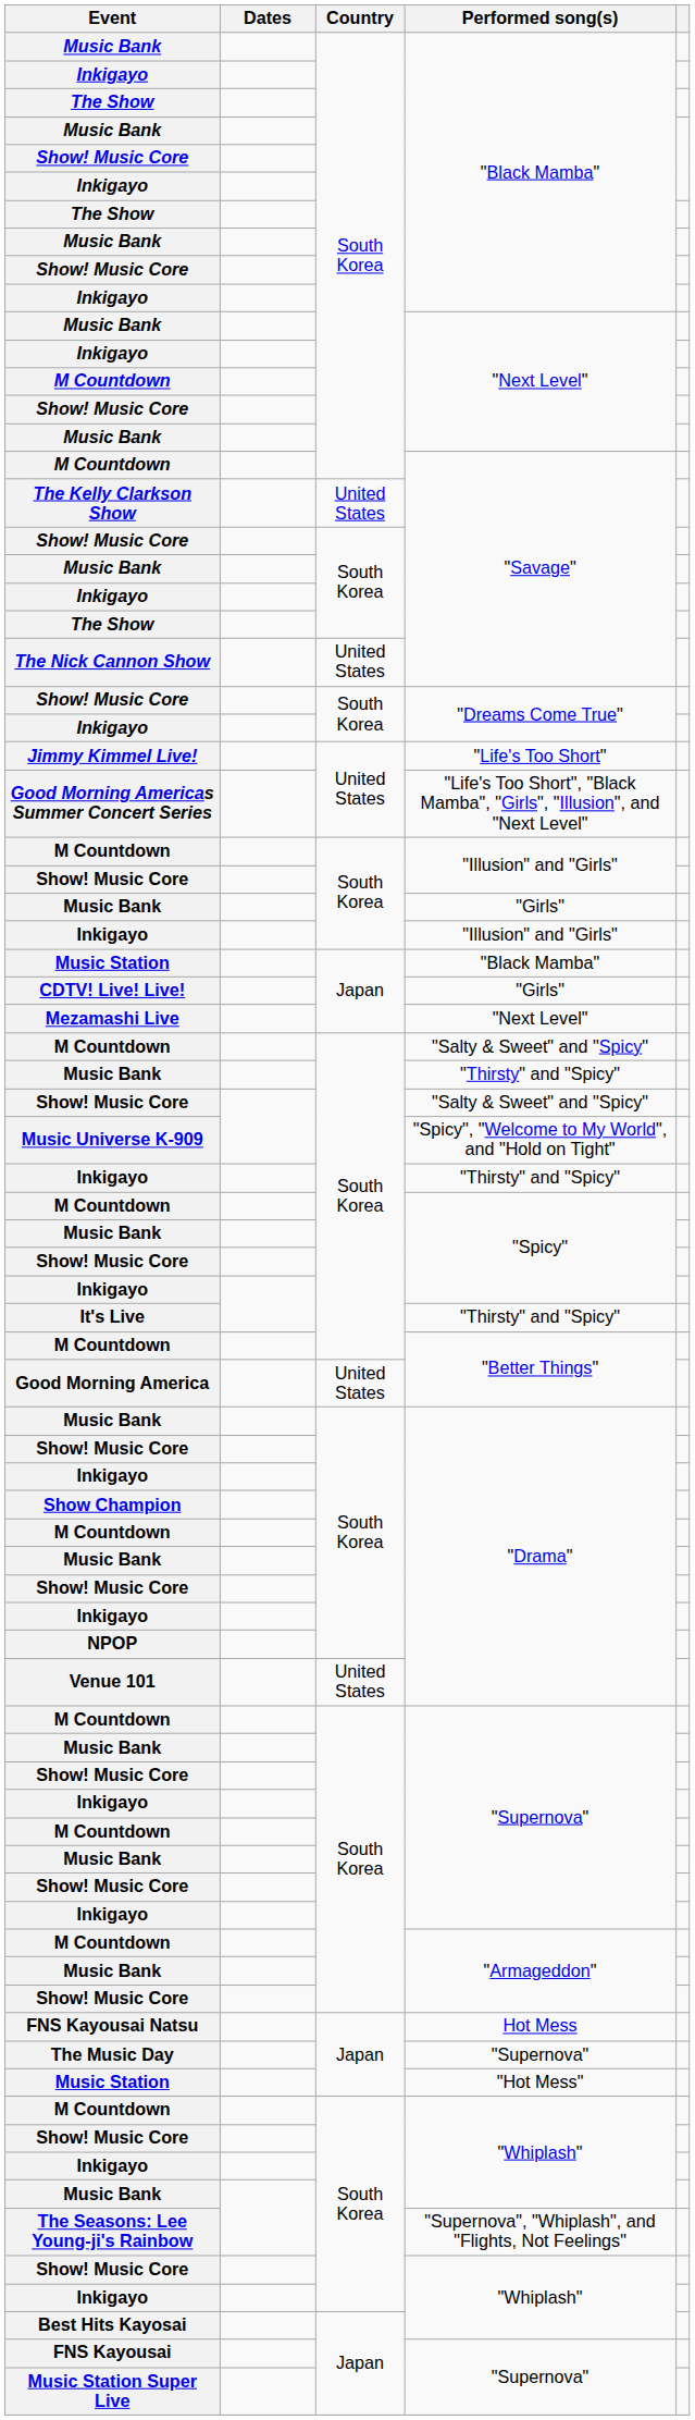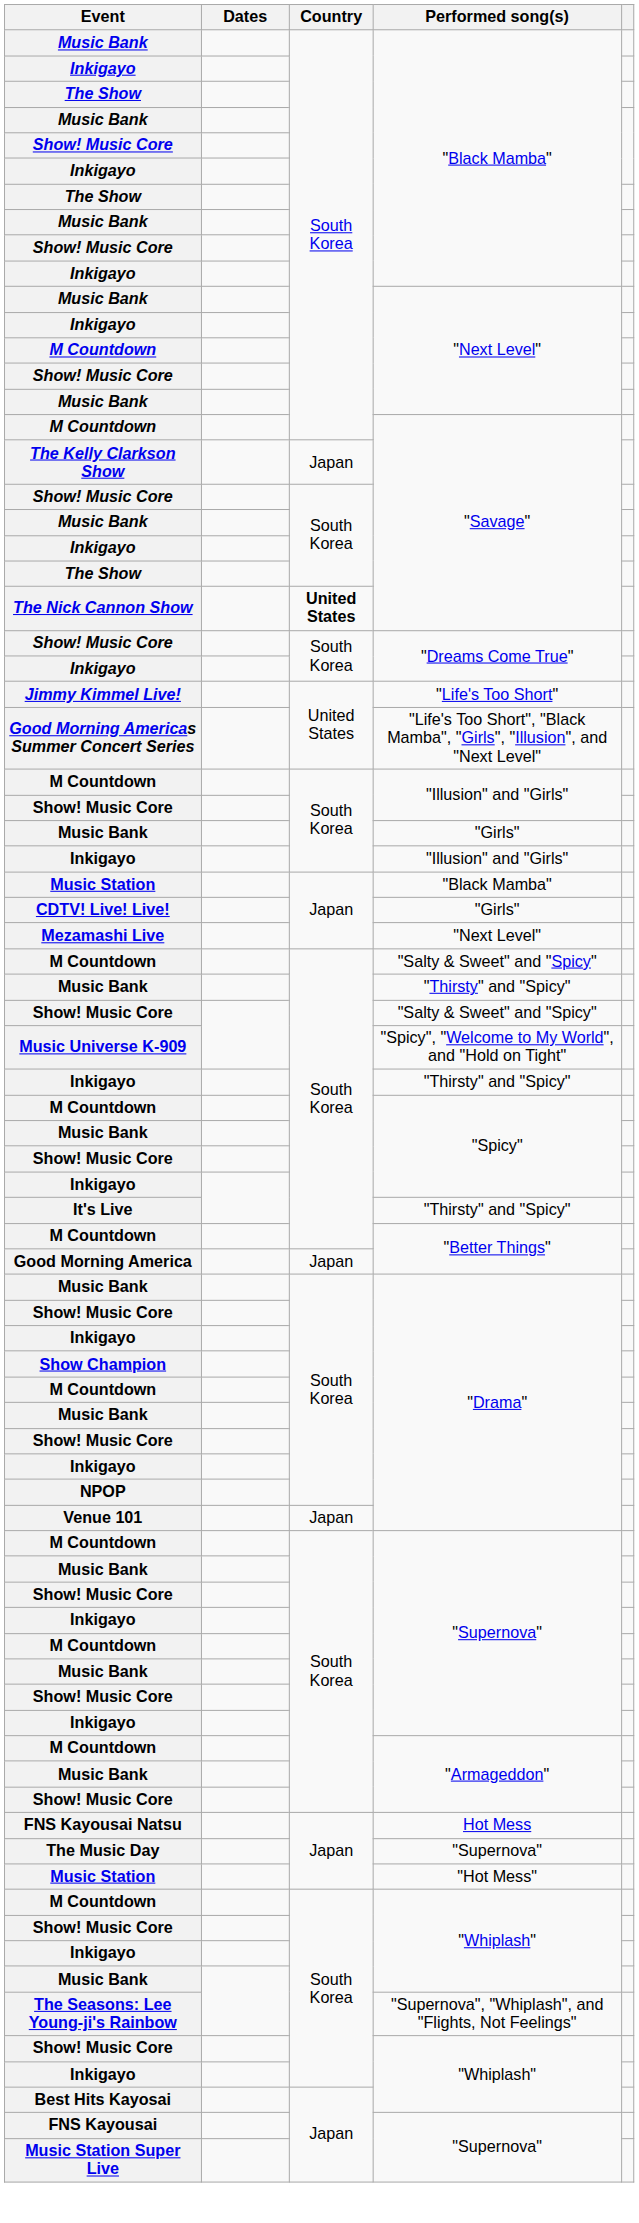The Kelly Clarkson Show | Country: United States -> Japan
The Nick Cannon Show | Country: normal -> bold
Good Morning America | Country: United States -> Japan
Venue 101 | Country: United States -> Japan
